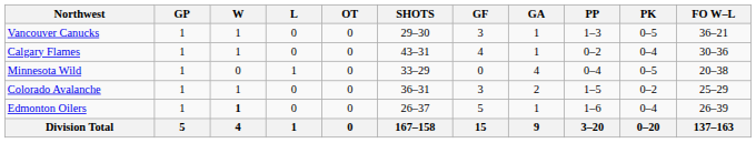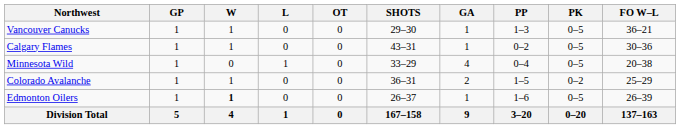- column: GF | 3 | 4 | 0 | 3 | 5 | 15
Calgary Flames | PK: 0–4 -> 0–5
Edmonton Oilers | PK: 0–4 -> 0–5
